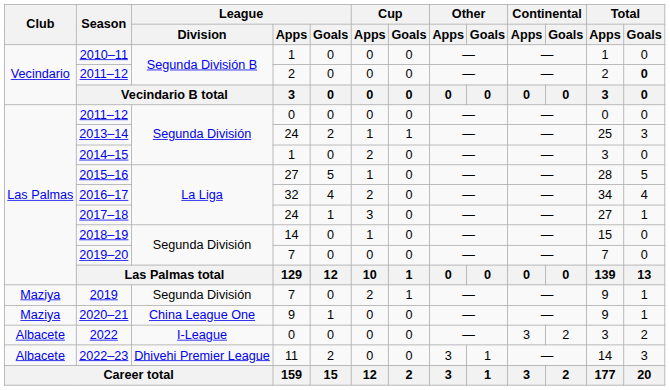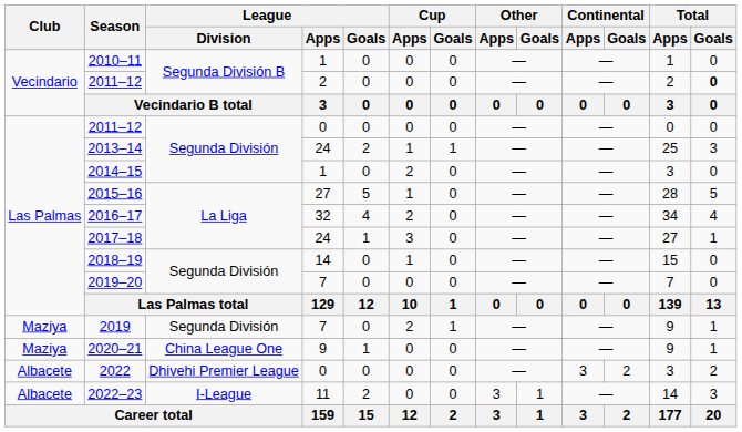2022 | League / Division: I-League -> Dhivehi Premier League
2022–23 | League / Division: Dhivehi Premier League -> I-League
